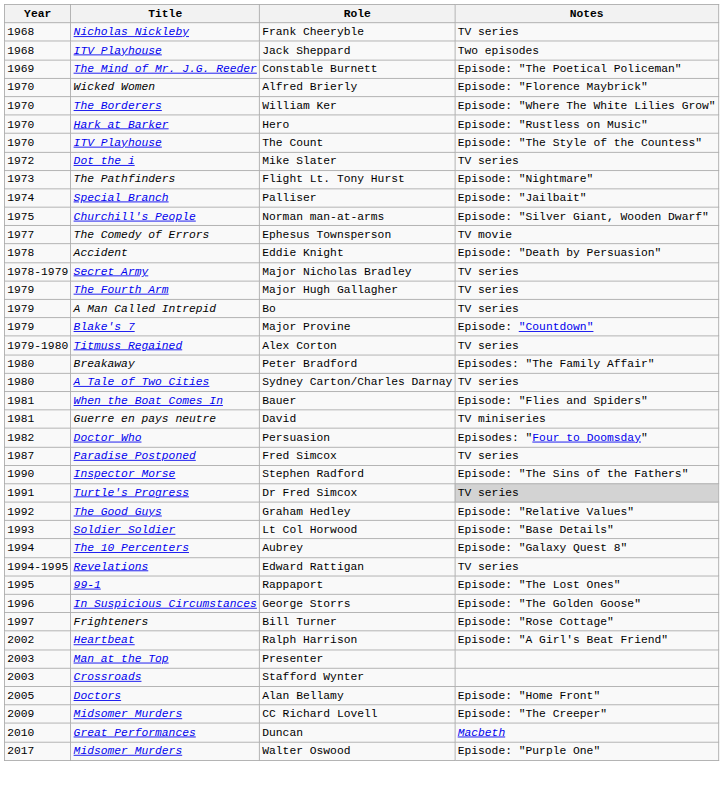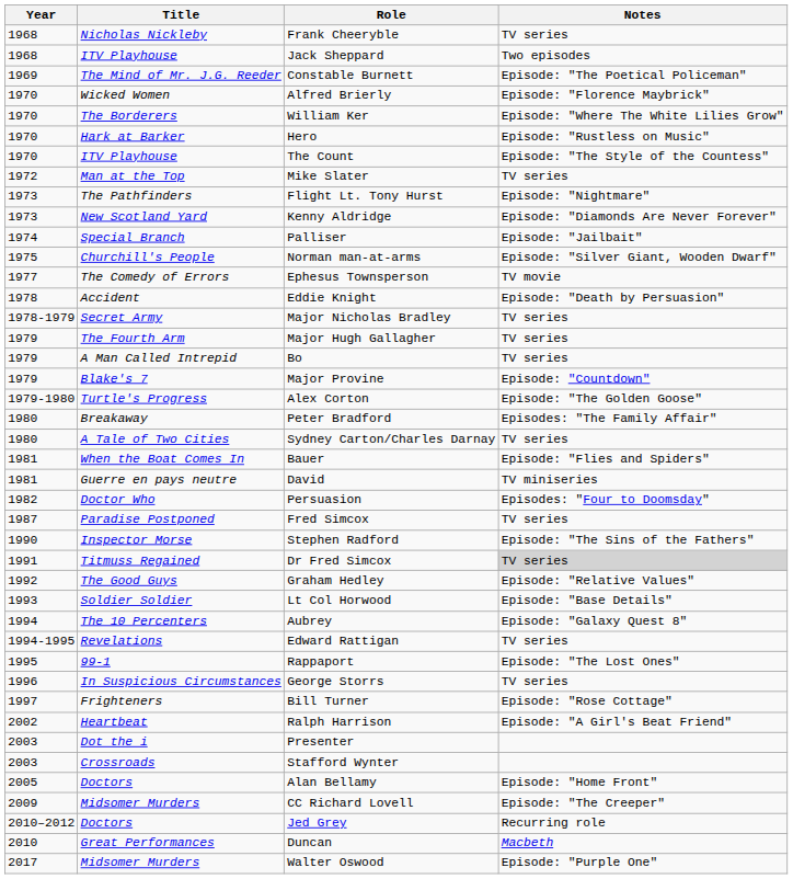Mike Slater | Title: Dot the i -> Man at the Top
+ row: 1973 | New Scotland Yard | Kenny Aldridge | Episode: "Diamonds Are Never Forever"
Alex Corton | Title: Titmuss Regained -> Turtle's Progress
Alex Corton | Notes: TV series -> Episode: "The Golden Goose"
Dr Fred Simcox | Title: Turtle's Progress -> Titmuss Regained
George Storrs | Notes: Episode: "The Golden Goose" -> TV series
Presenter | Title: Man at the Top -> Dot the i
+ row: 2010–2012 | Doctors | Jed Grey | Recurring role
